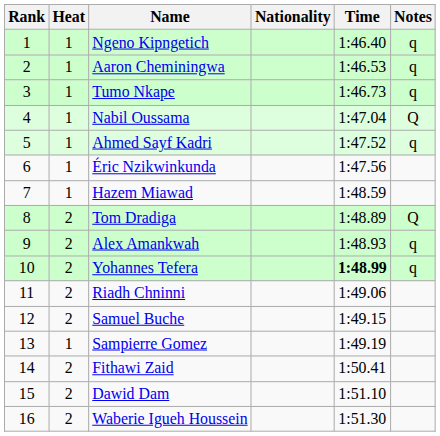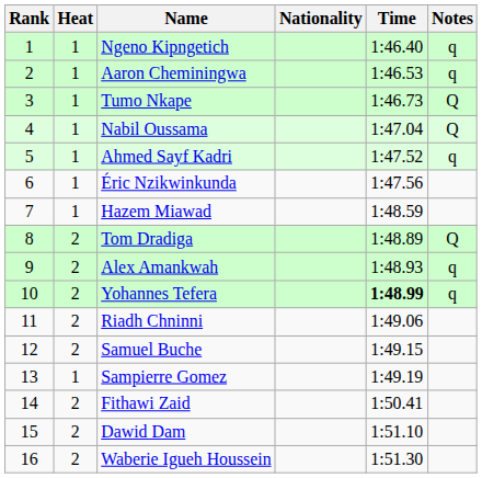Tumo Nkape | Notes: q -> Q
